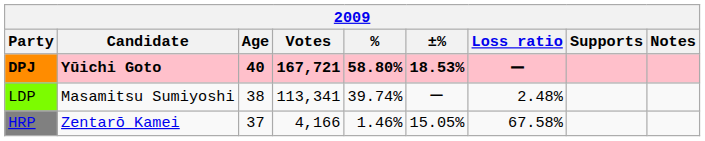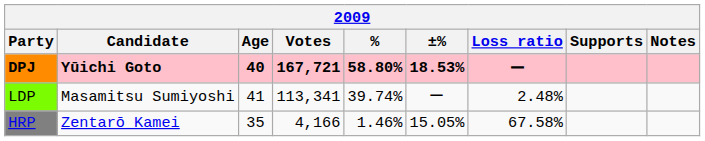LDP | Age: 38 -> 41
HRP | Age: 37 -> 35
